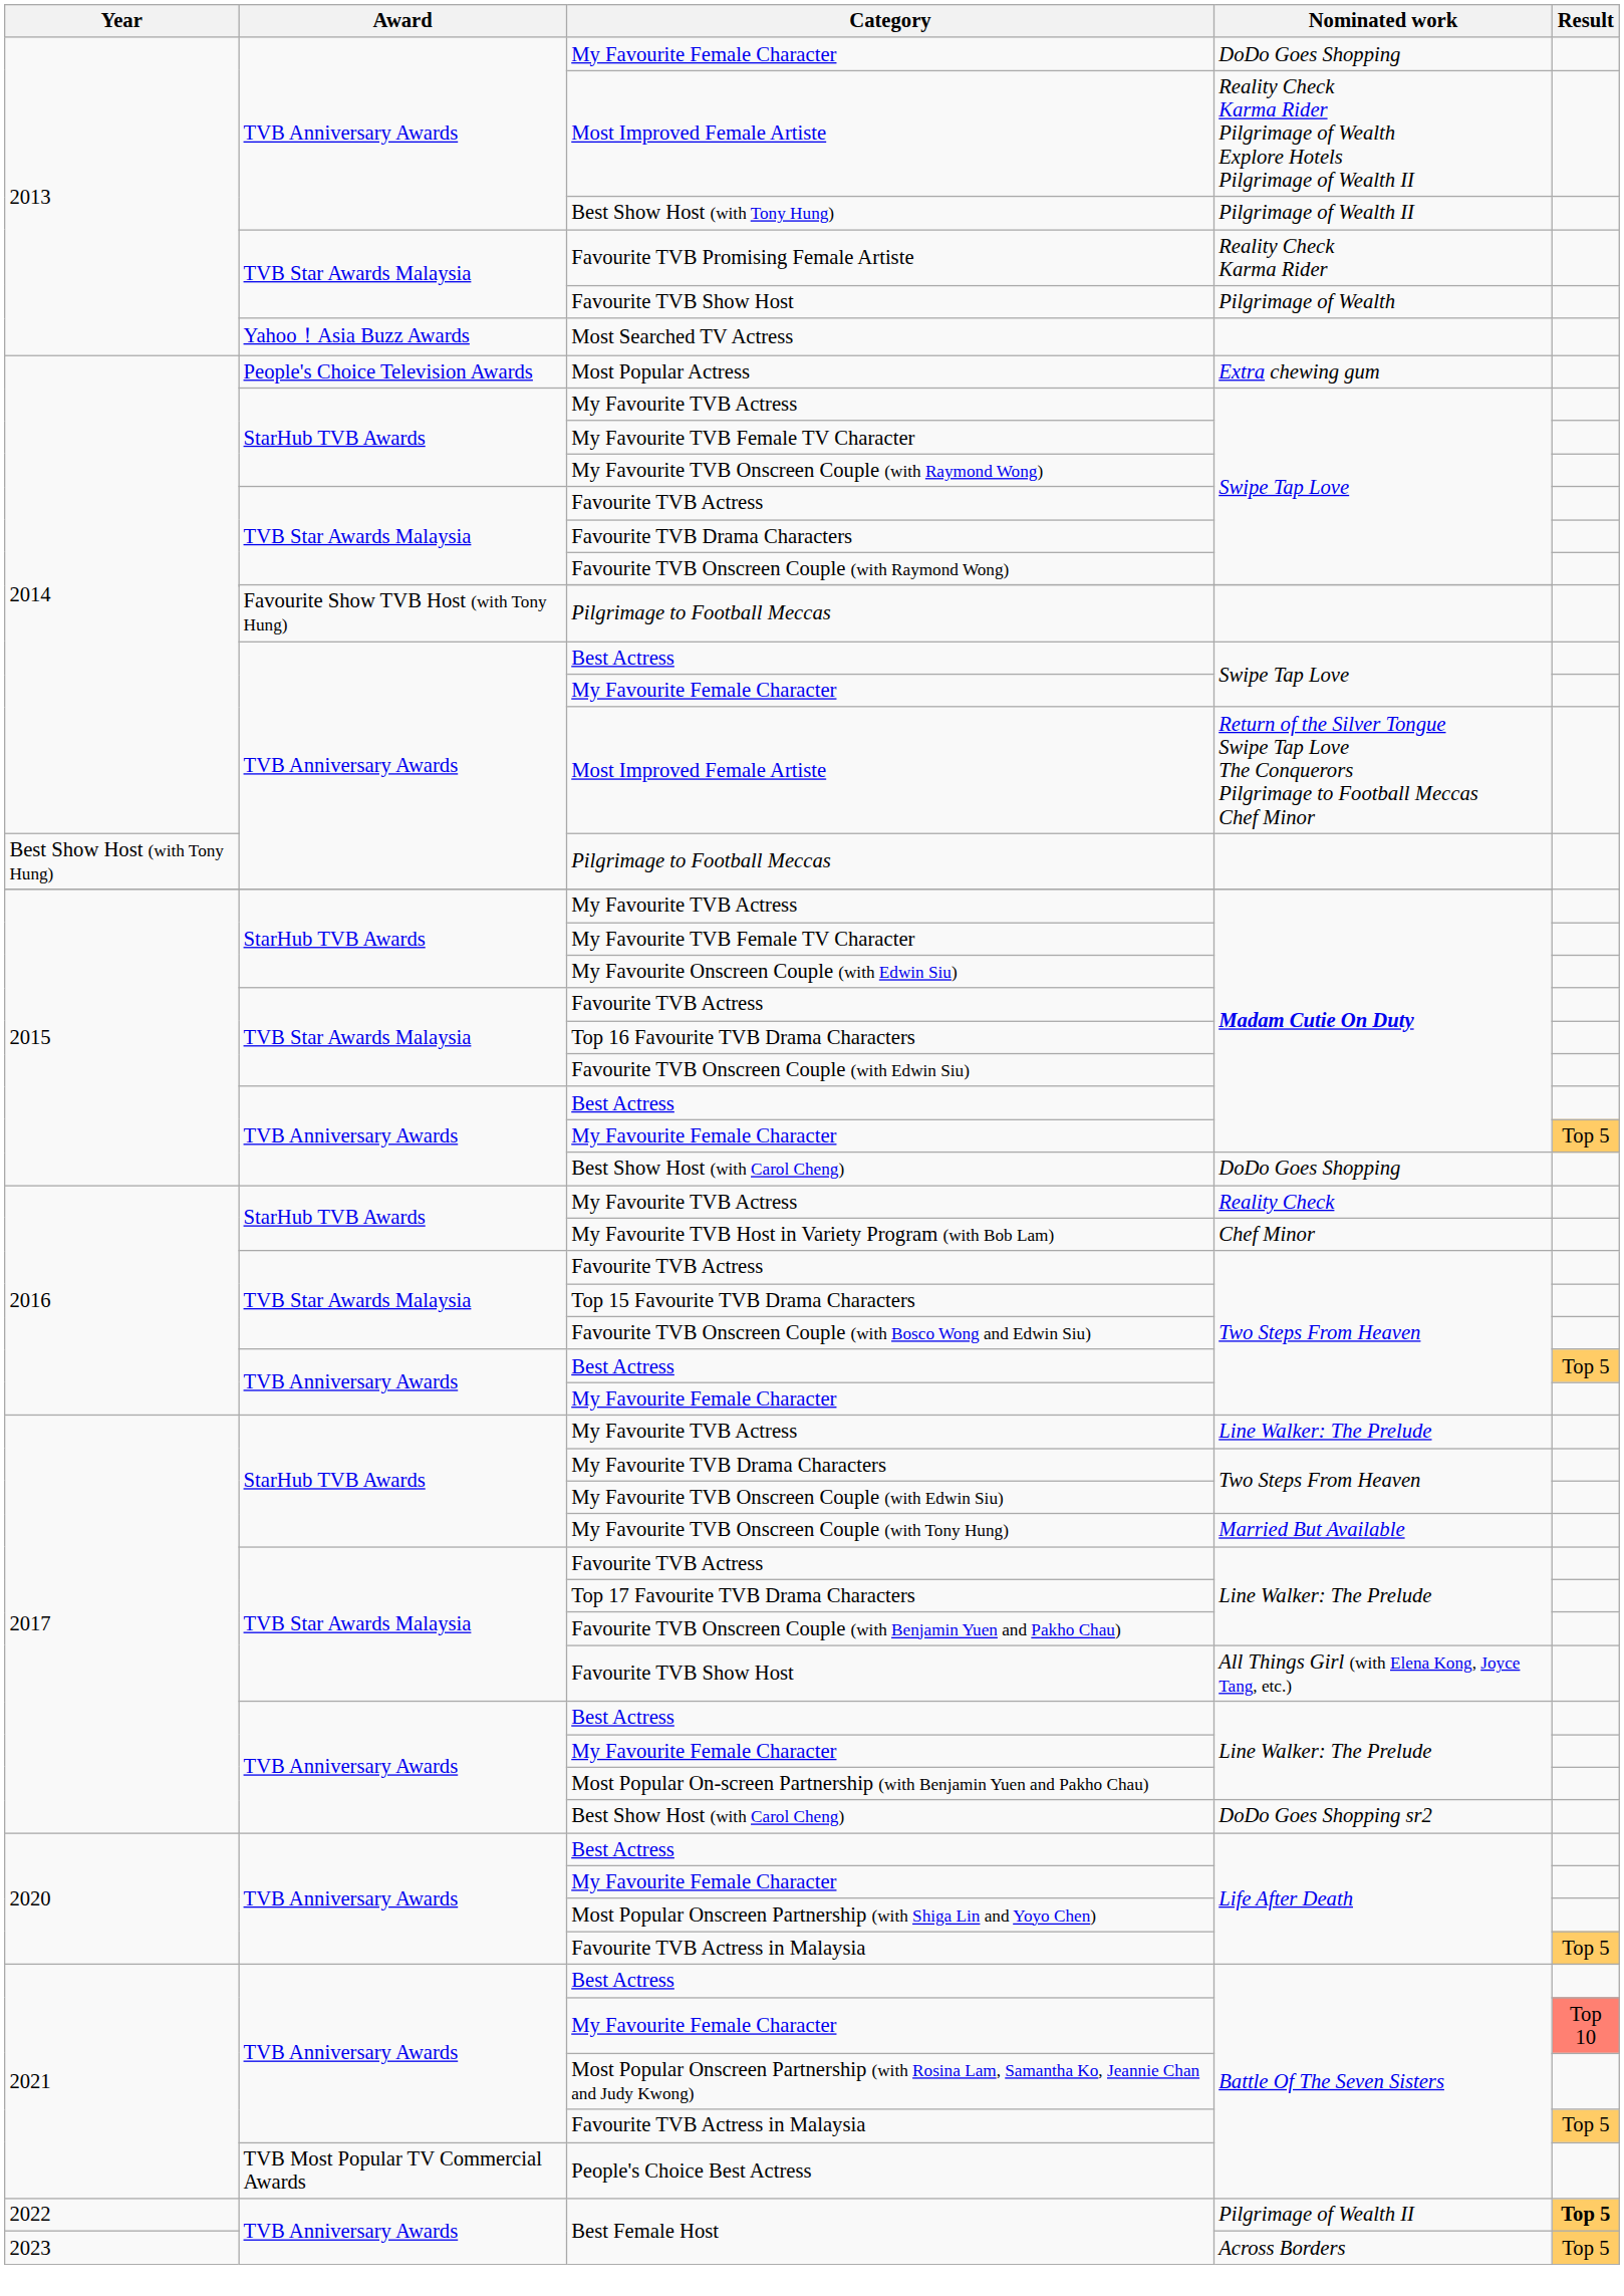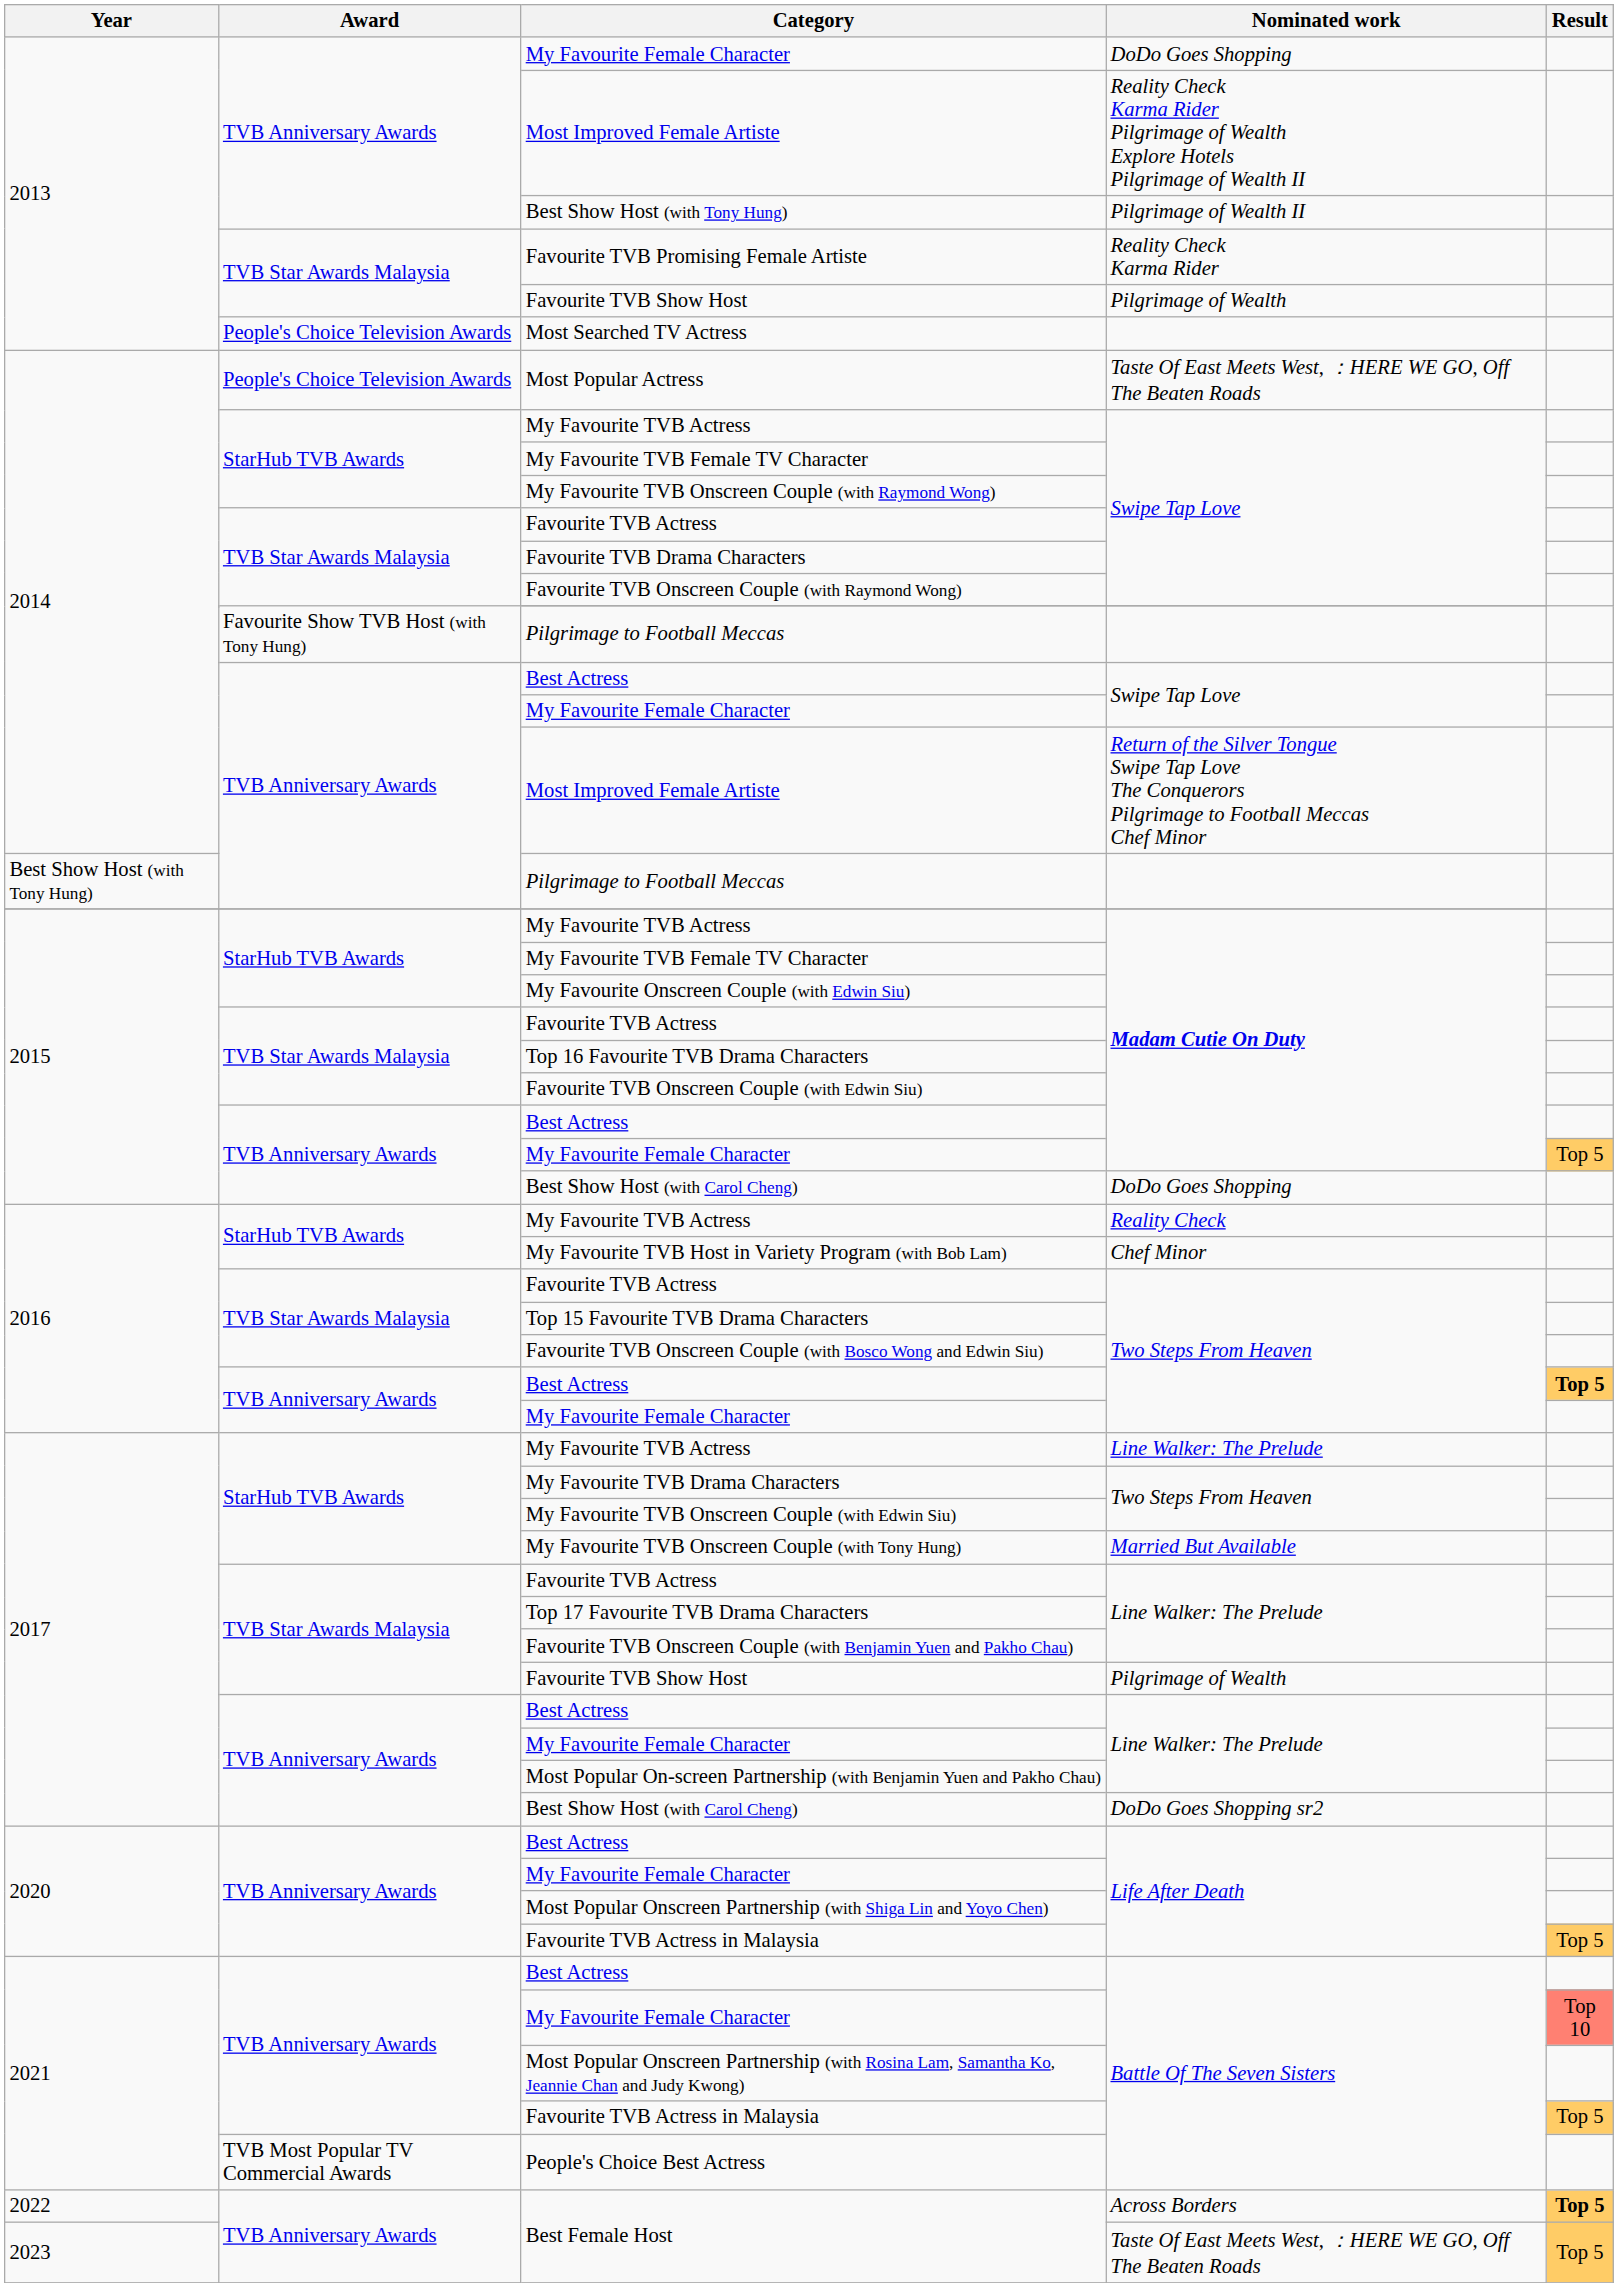Most Searched TV Actress | Award: Yahoo！Asia Buzz Awards -> People's Choice Television Awards
Most Popular Actress | Nominated work: Extra chewing gum -> Taste Of East Meets West, ：HERE WE GO, Off The Beaten Roads
2016 / Best Actress | Result: normal -> bold
2017 / Favourite TVB Show Host | Nominated work: All Things Girl (with Elena Kong, Joyce Tang, etc.) -> Pilgrimage of Wealth
2022 / Best Female Host | Nominated work: Pilgrimage of Wealth II -> Across Borders
2023 / Best Female Host | Nominated work: Across Borders -> Taste Of East Meets West, ：HERE WE GO, Off The Beaten Roads
